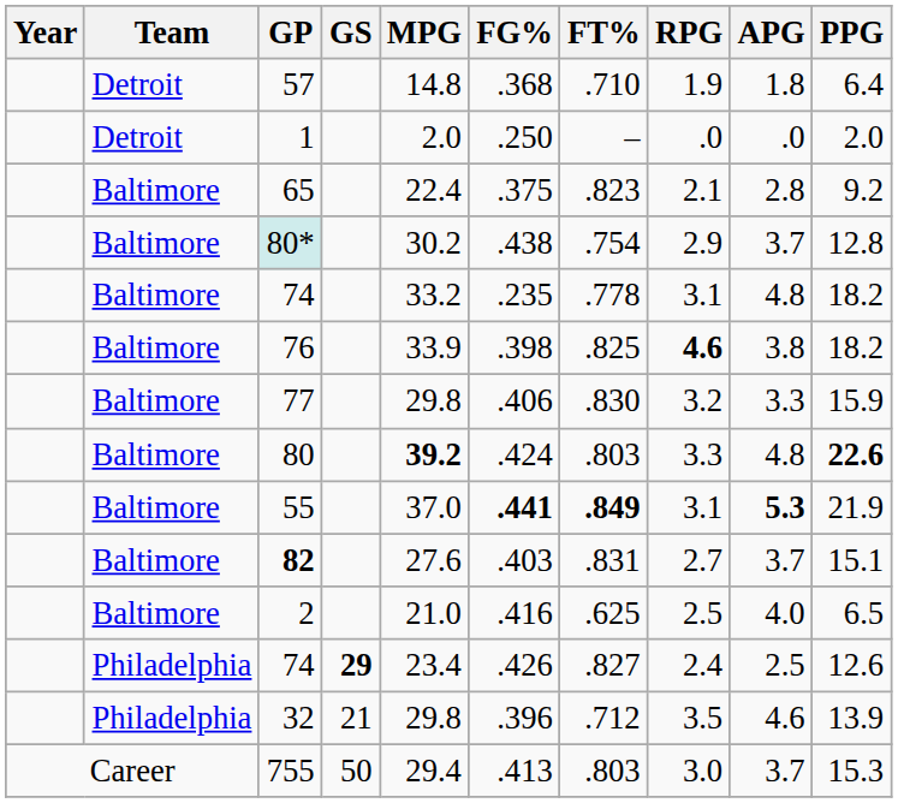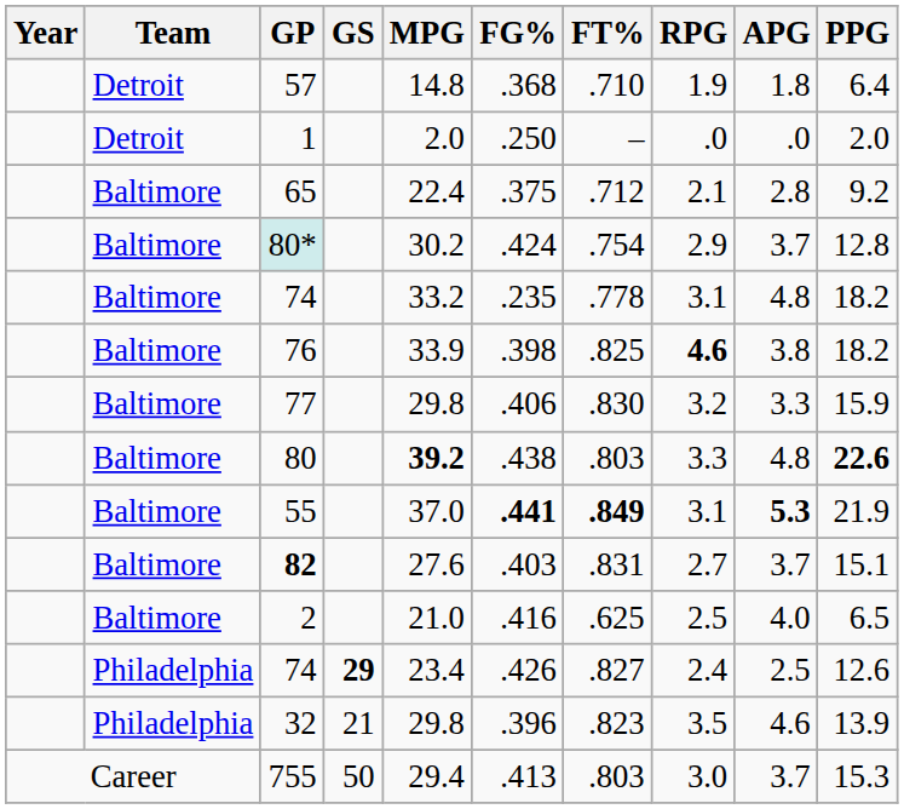65 | FT%: .823 -> .712
80* | FG%: .438 -> .424
80 | FG%: .424 -> .438
32 | FT%: .712 -> .823
